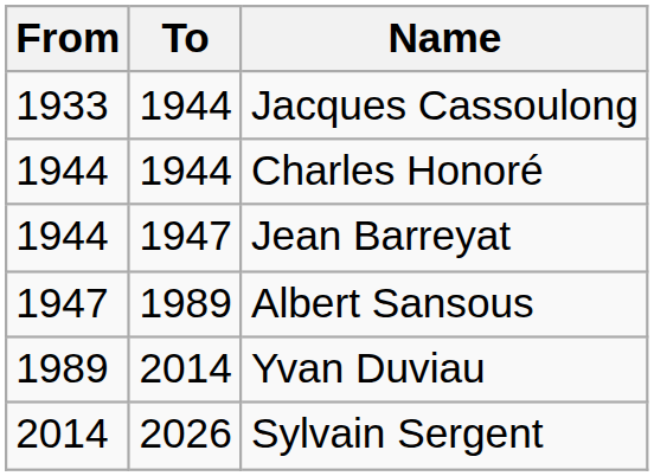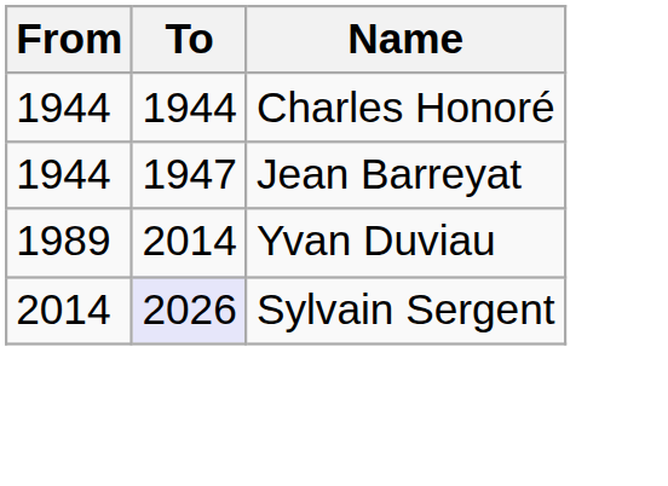- row: 1933 | 1944 | Jacques Cassoulong
- row: 1947 | 1989 | Albert Sansous
Sylvain Sergent | To: no background -> lavender background
